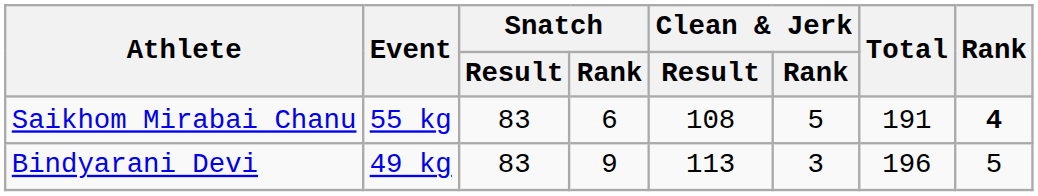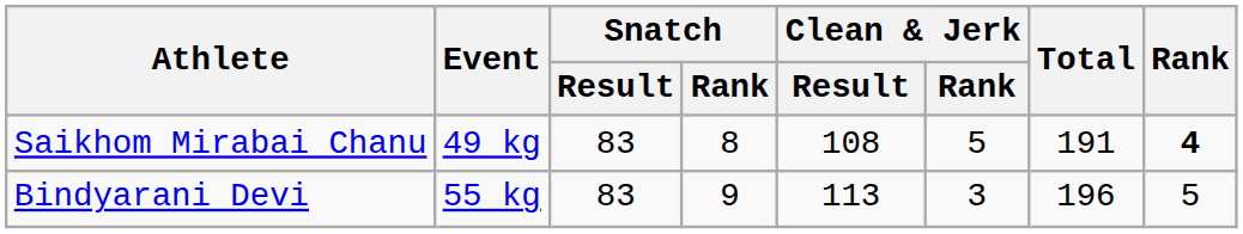Saikhom Mirabai Chanu | Event: 55 kg -> 49 kg
Saikhom Mirabai Chanu | Snatch / Rank: 6 -> 8
Bindyarani Devi | Event: 49 kg -> 55 kg
